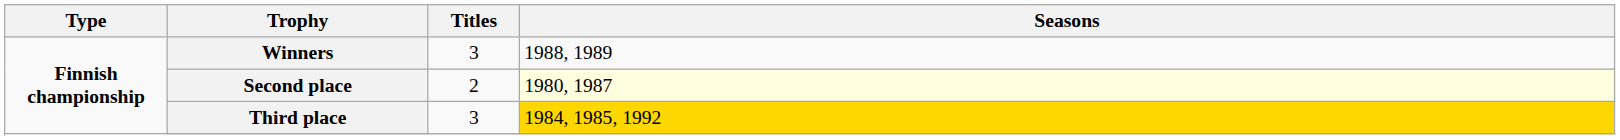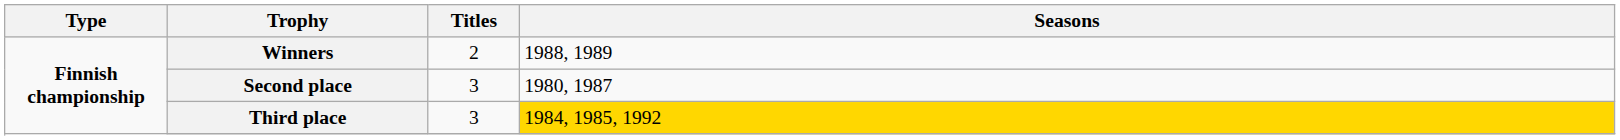Winners | Titles: 3 -> 2
Second place | Titles: 2 -> 3
Second place | Seasons: lightyellow background -> no background
